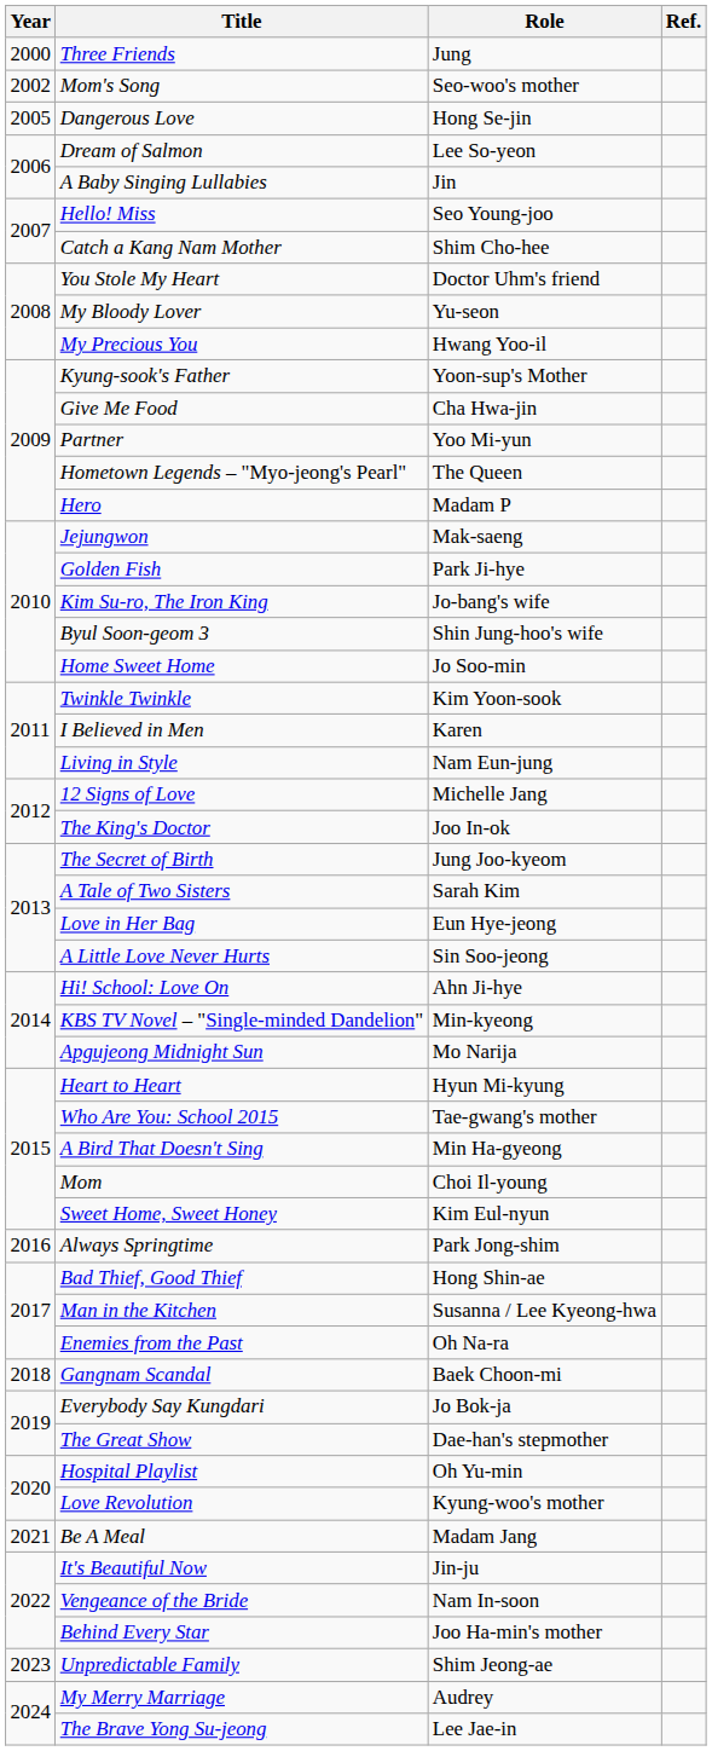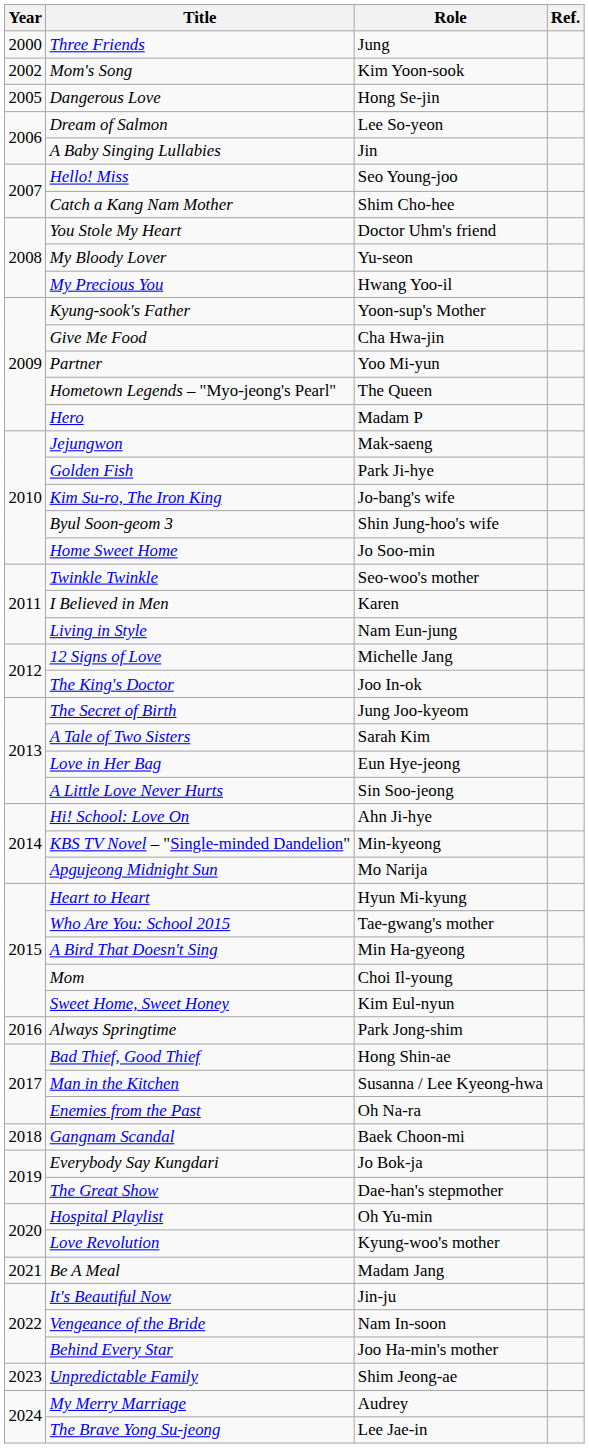Mom's Song | Role: Seo-woo's mother -> Kim Yoon-sook
Twinkle Twinkle | Role: Kim Yoon-sook -> Seo-woo's mother
